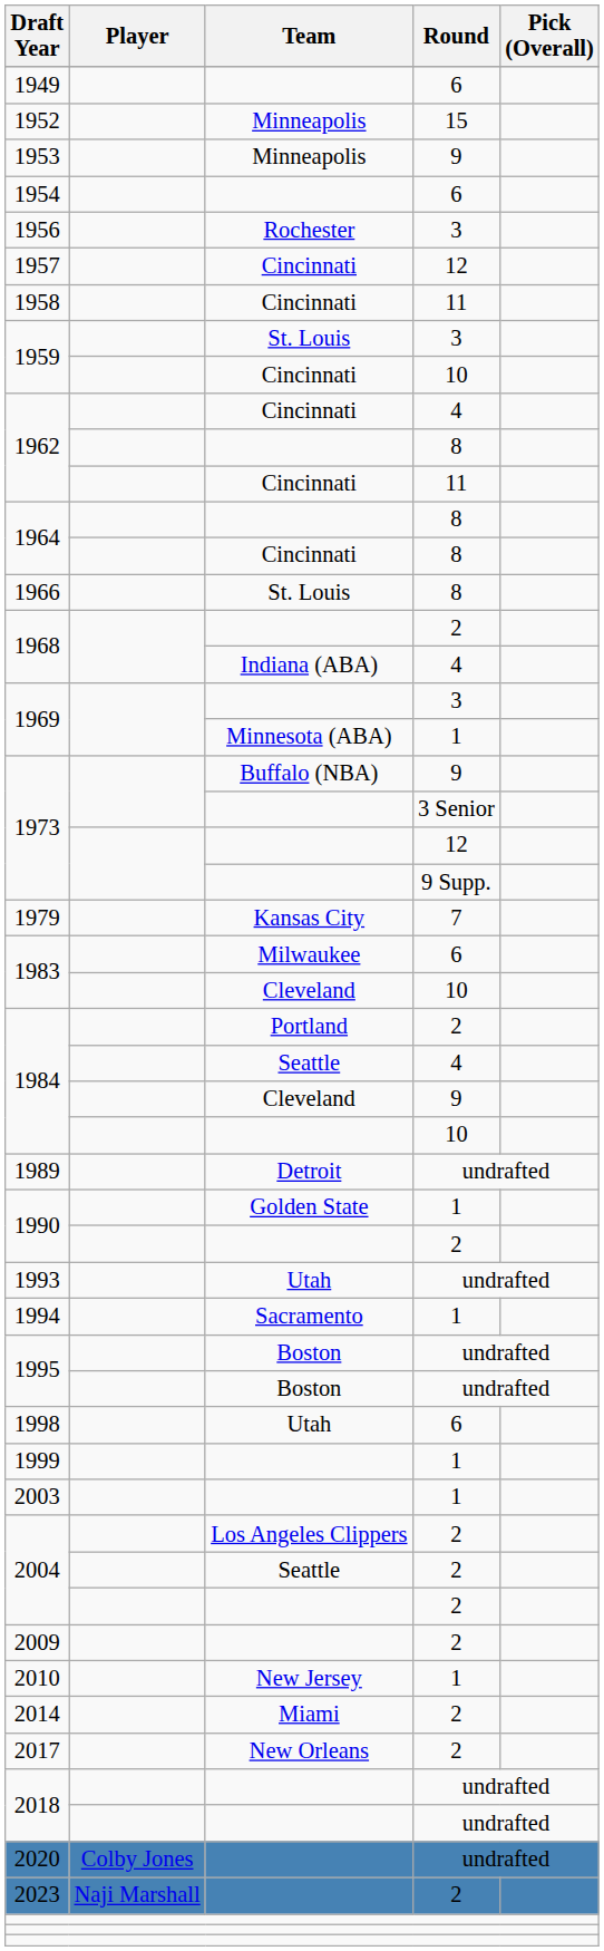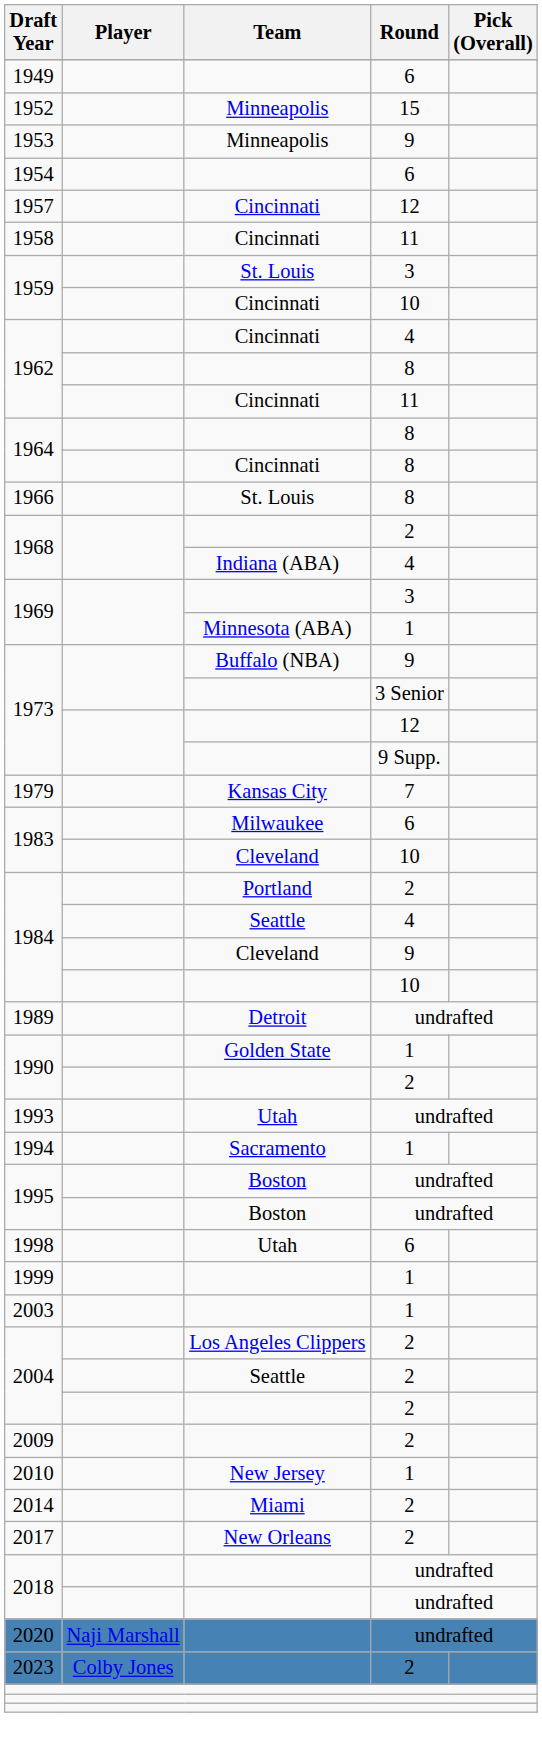- row: 1956 | Rochester | 3
2020 | Player: Colby Jones -> Naji Marshall
2023 | Player: Naji Marshall -> Colby Jones
